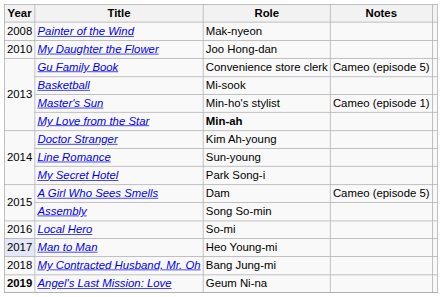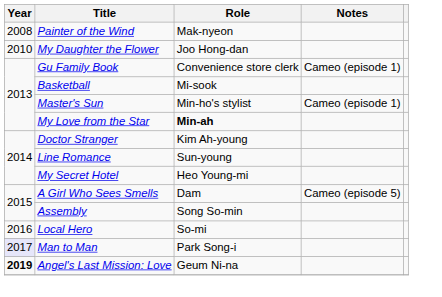Gu Family Book | Notes: Cameo (episode 5) -> Cameo (episode 1)
My Secret Hotel | Role: Park Song-i -> Heo Young-mi
Man to Man | Role: Heo Young-mi -> Park Song-i
- row: 2018 | My Contracted Husband, Mr. Oh | Bang Jung-mi
